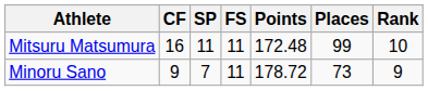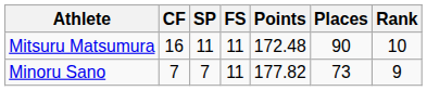Mitsuru Matsumura | Places: 99 -> 90
Minoru Sano | CF: 9 -> 7
Minoru Sano | Points: 178.72 -> 177.82
